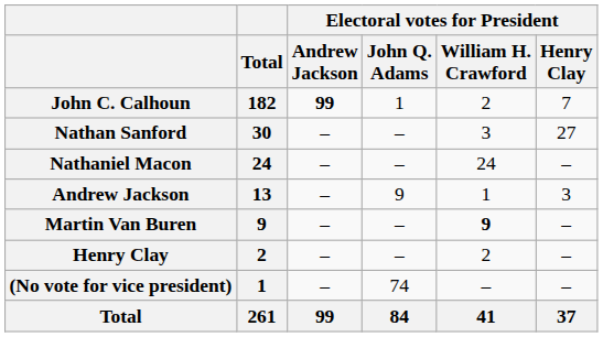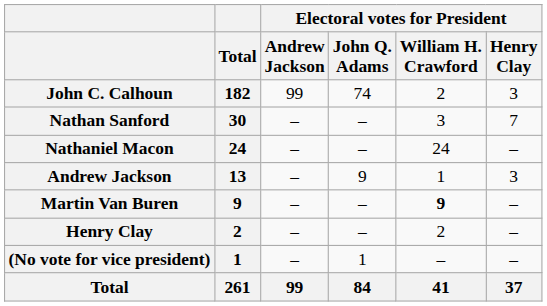John C. Calhoun | Electoral votes for President / Andrew Jackson: bold -> normal
John C. Calhoun | Electoral votes for President / John Q. Adams: 1 -> 74
John C. Calhoun | Electoral votes for President / Henry Clay: 7 -> 3
Nathan Sanford | Electoral votes for President / Henry Clay: 27 -> 7
(No vote for vice president) | Electoral votes for President / John Q. Adams: 74 -> 1
